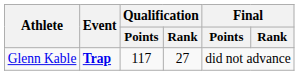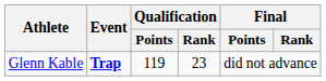Glenn Kable | Qualification / Points: 117 -> 119
Glenn Kable | Qualification / Rank: 27 -> 23
